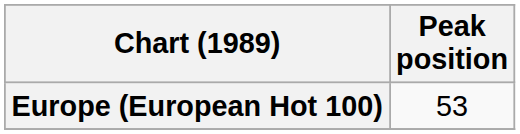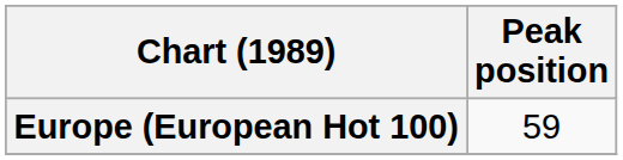Europe (European Hot 100) | Peak position: 53 -> 59
